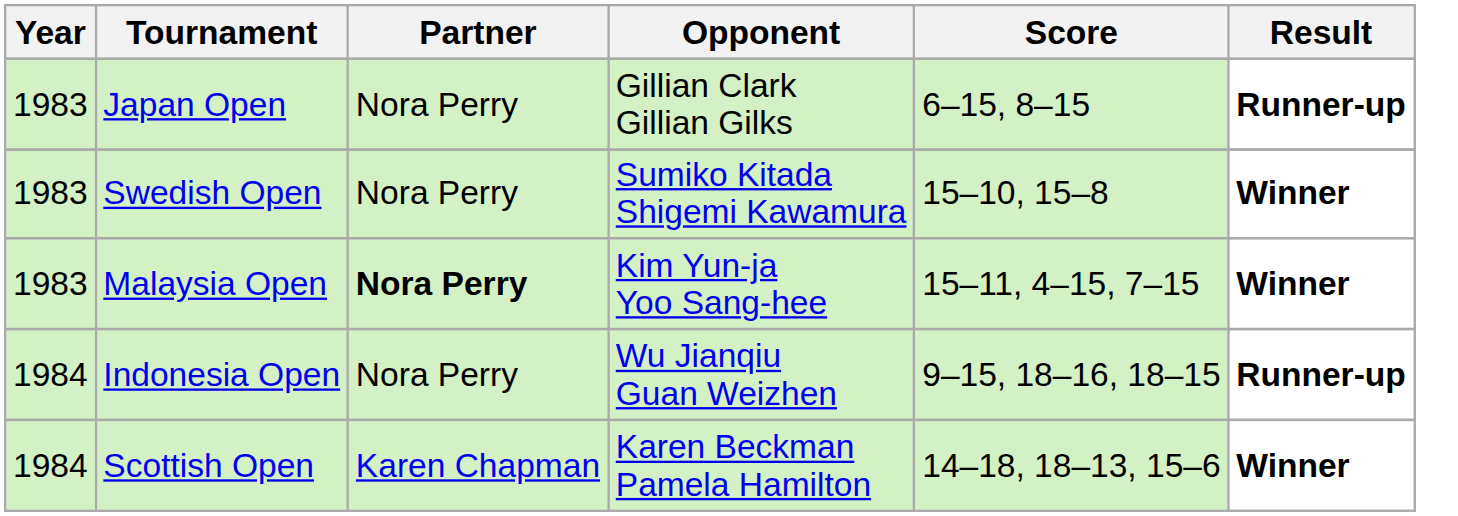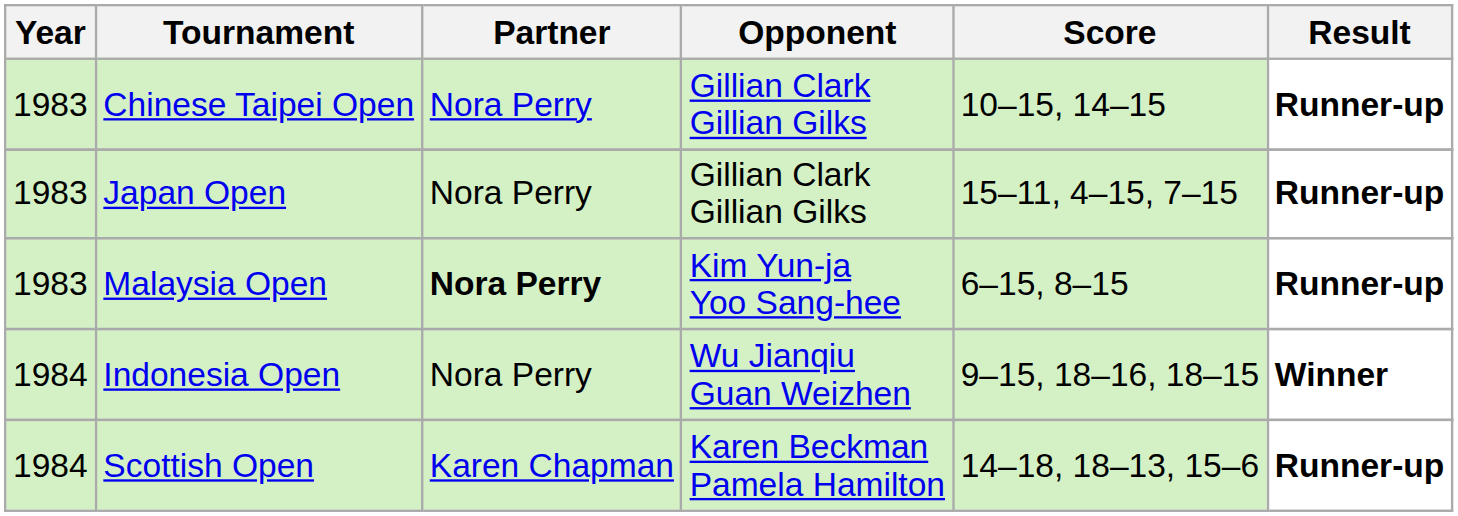+ row: 1983 | Chinese Taipei Open | Nora Perry | Gillian Clark Gillian Gilks | 10–15, 14–15 | Runner-up
Japan Open | Score: 6–15, 8–15 -> 15–11, 4–15, 7–15
- row: 1983 | Swedish Open | Nora Perry | Sumiko Kitada Shigemi Kawamura | 15–10, 15–8 | Winner
Malaysia Open | Score: 15–11, 4–15, 7–15 -> 6–15, 8–15
Malaysia Open | Result: Winner -> Runner-up
Indonesia Open | Result: Runner-up -> Winner
Scottish Open | Result: Winner -> Runner-up
